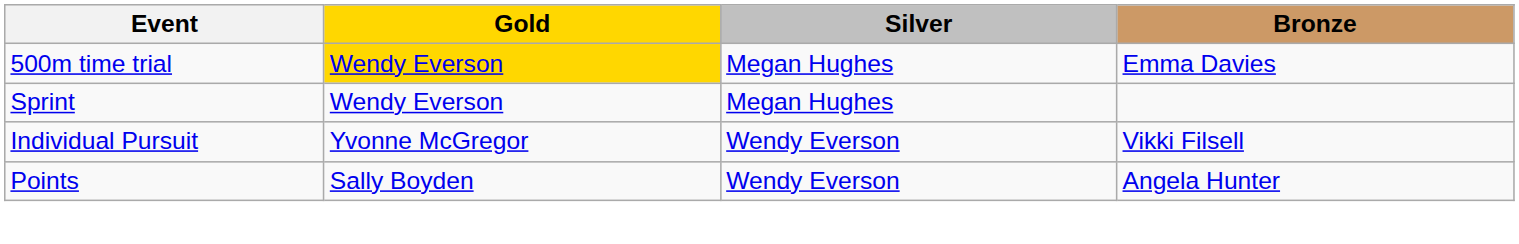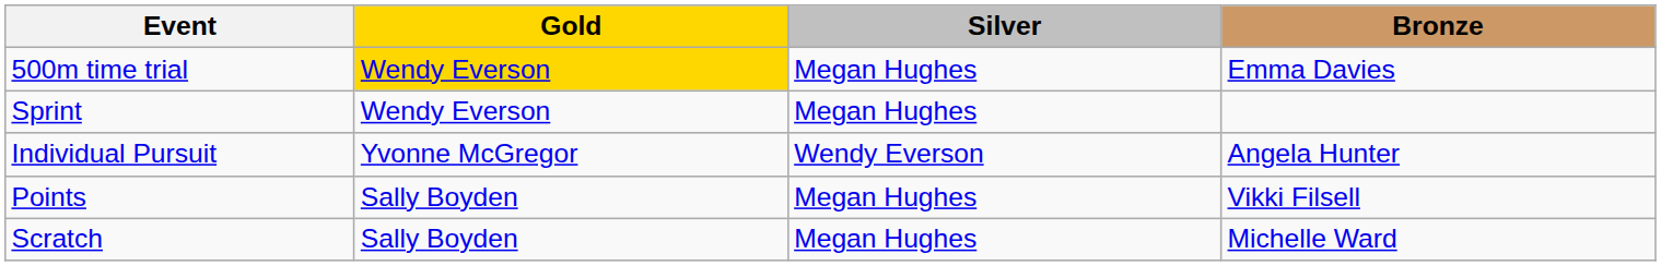Individual Pursuit | Bronze: Vikki Filsell -> Angela Hunter
Points | Silver: Wendy Everson -> Megan Hughes
Points | Bronze: Angela Hunter -> Vikki Filsell
+ row: Scratch | Sally Boyden | Megan Hughes | Michelle Ward
